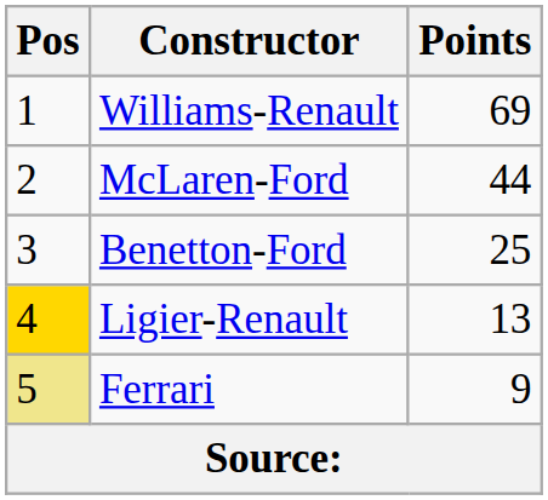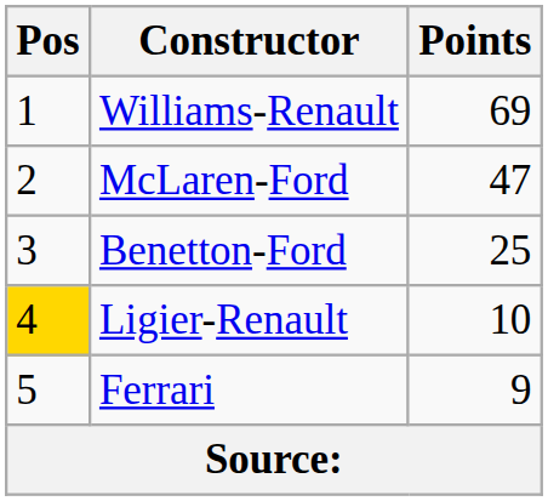McLaren-Ford | Points: 44 -> 47
Ligier-Renault | Points: 13 -> 10
Ferrari | Pos: khaki background -> no background
